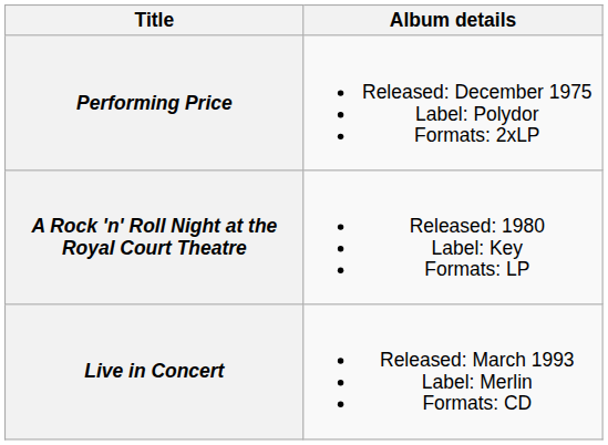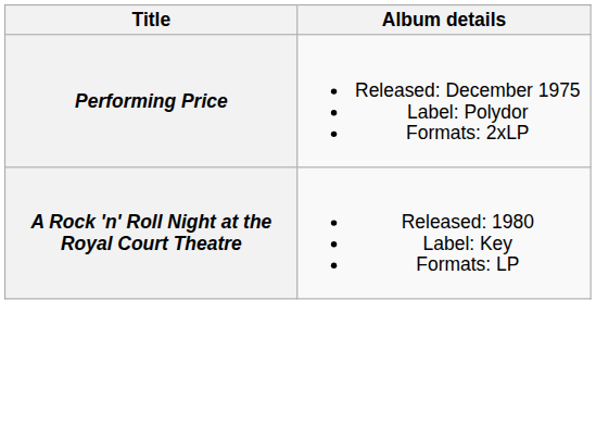- row: Live in Concert | Released: March 1993 Label: Merlin Formats: CD
